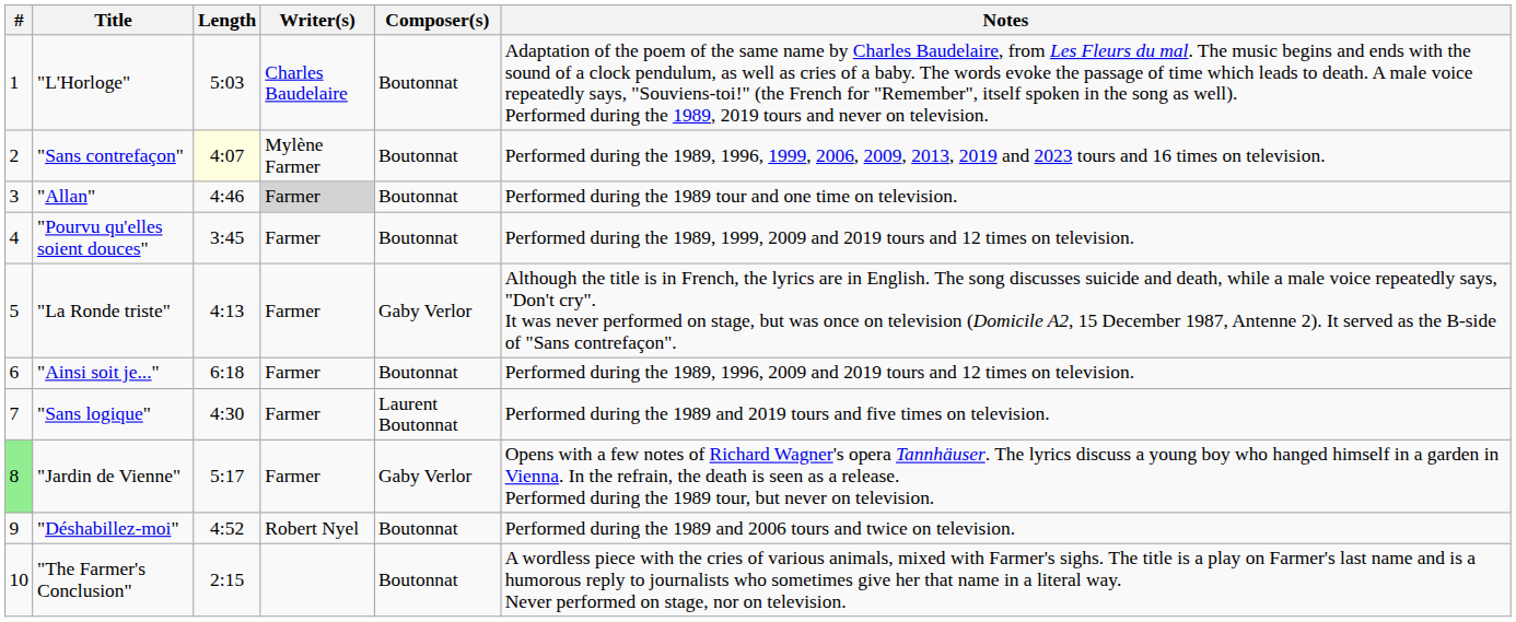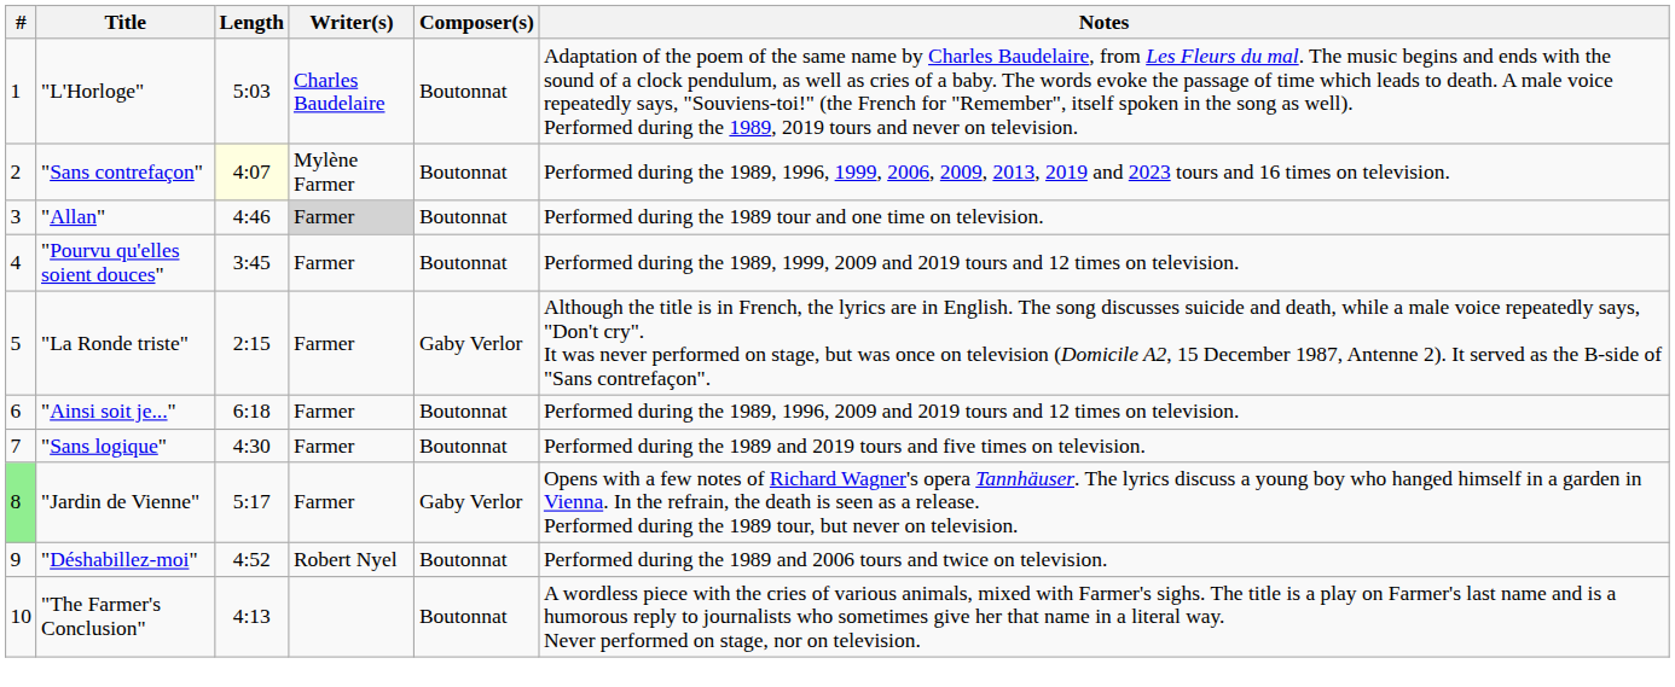"La Ronde triste" | Length: 4:13 -> 2:15
"Sans logique" | Composer(s): Laurent Boutonnat -> Boutonnat
"The Farmer's Conclusion" | Length: 2:15 -> 4:13
